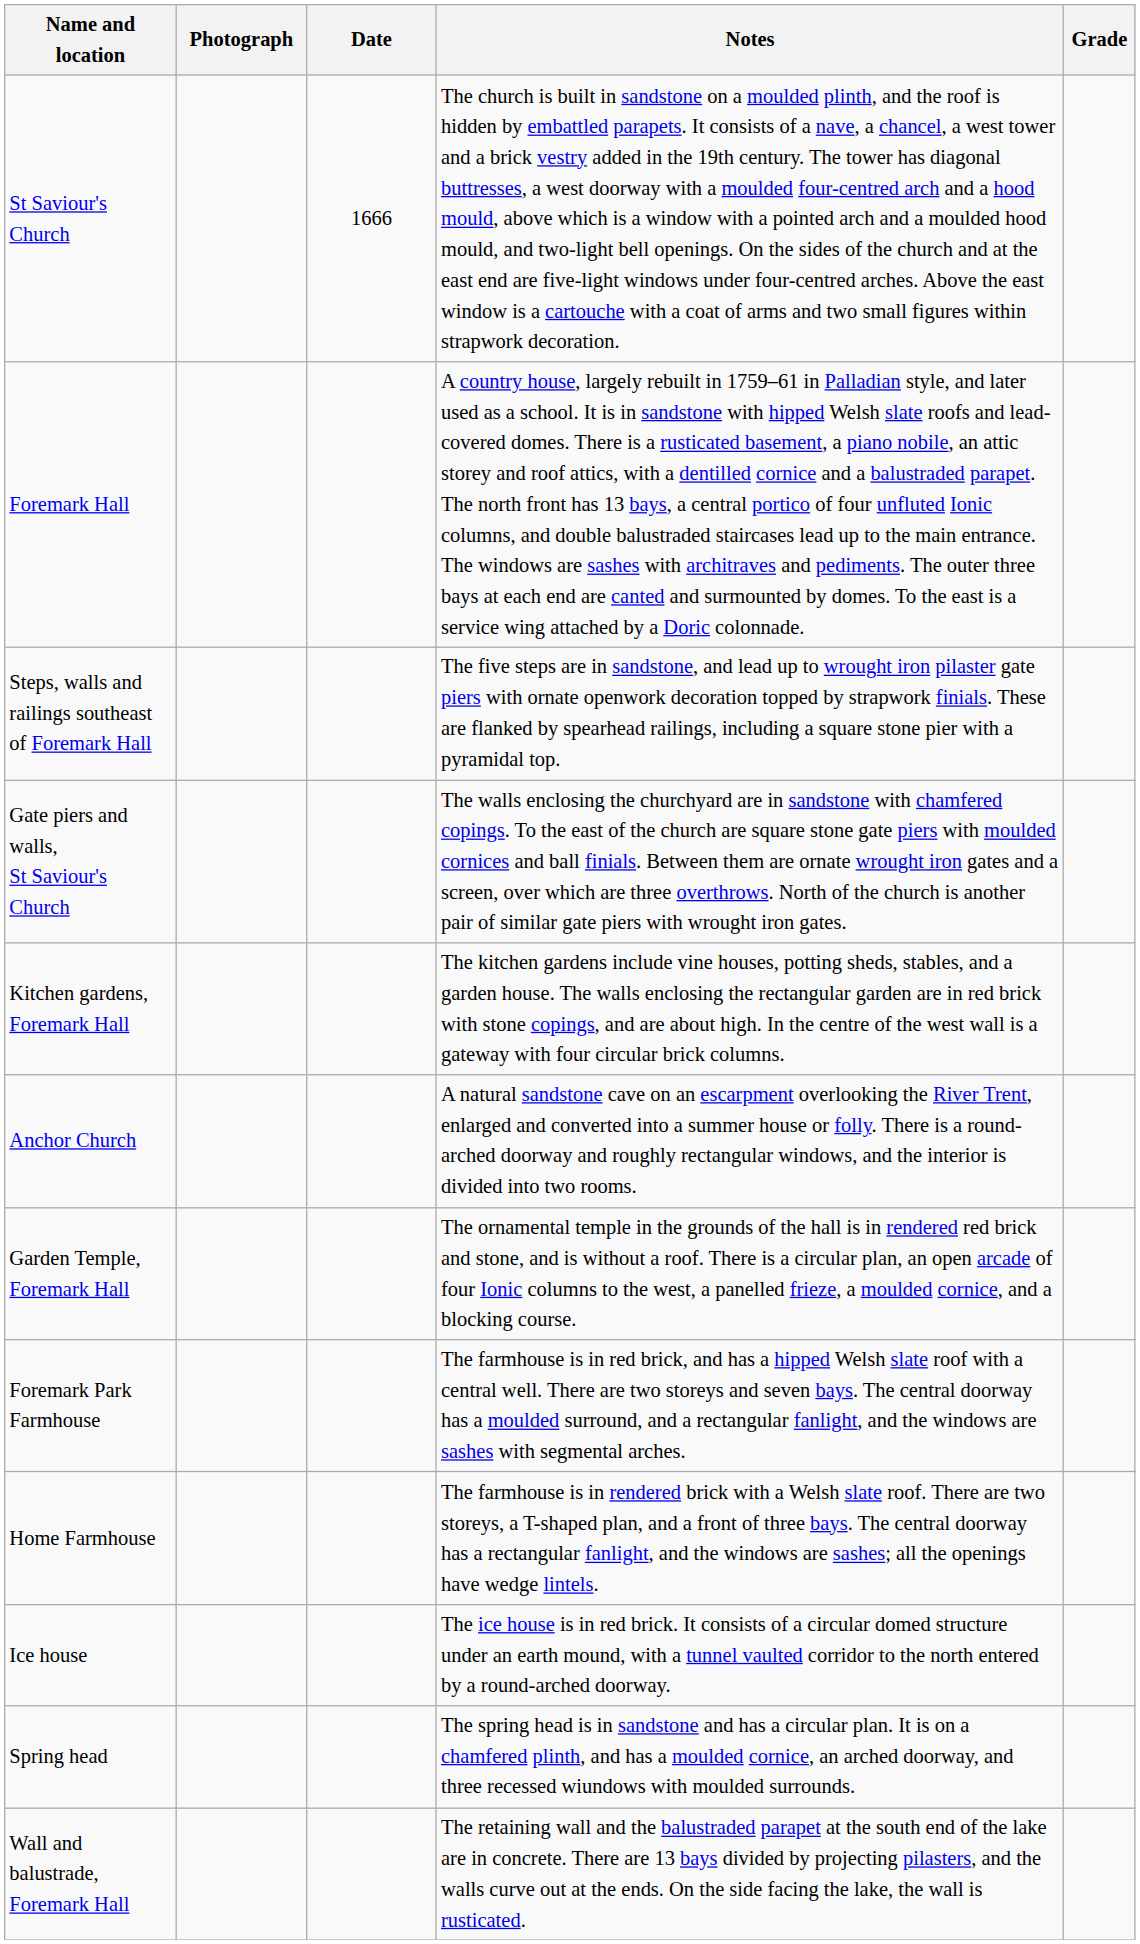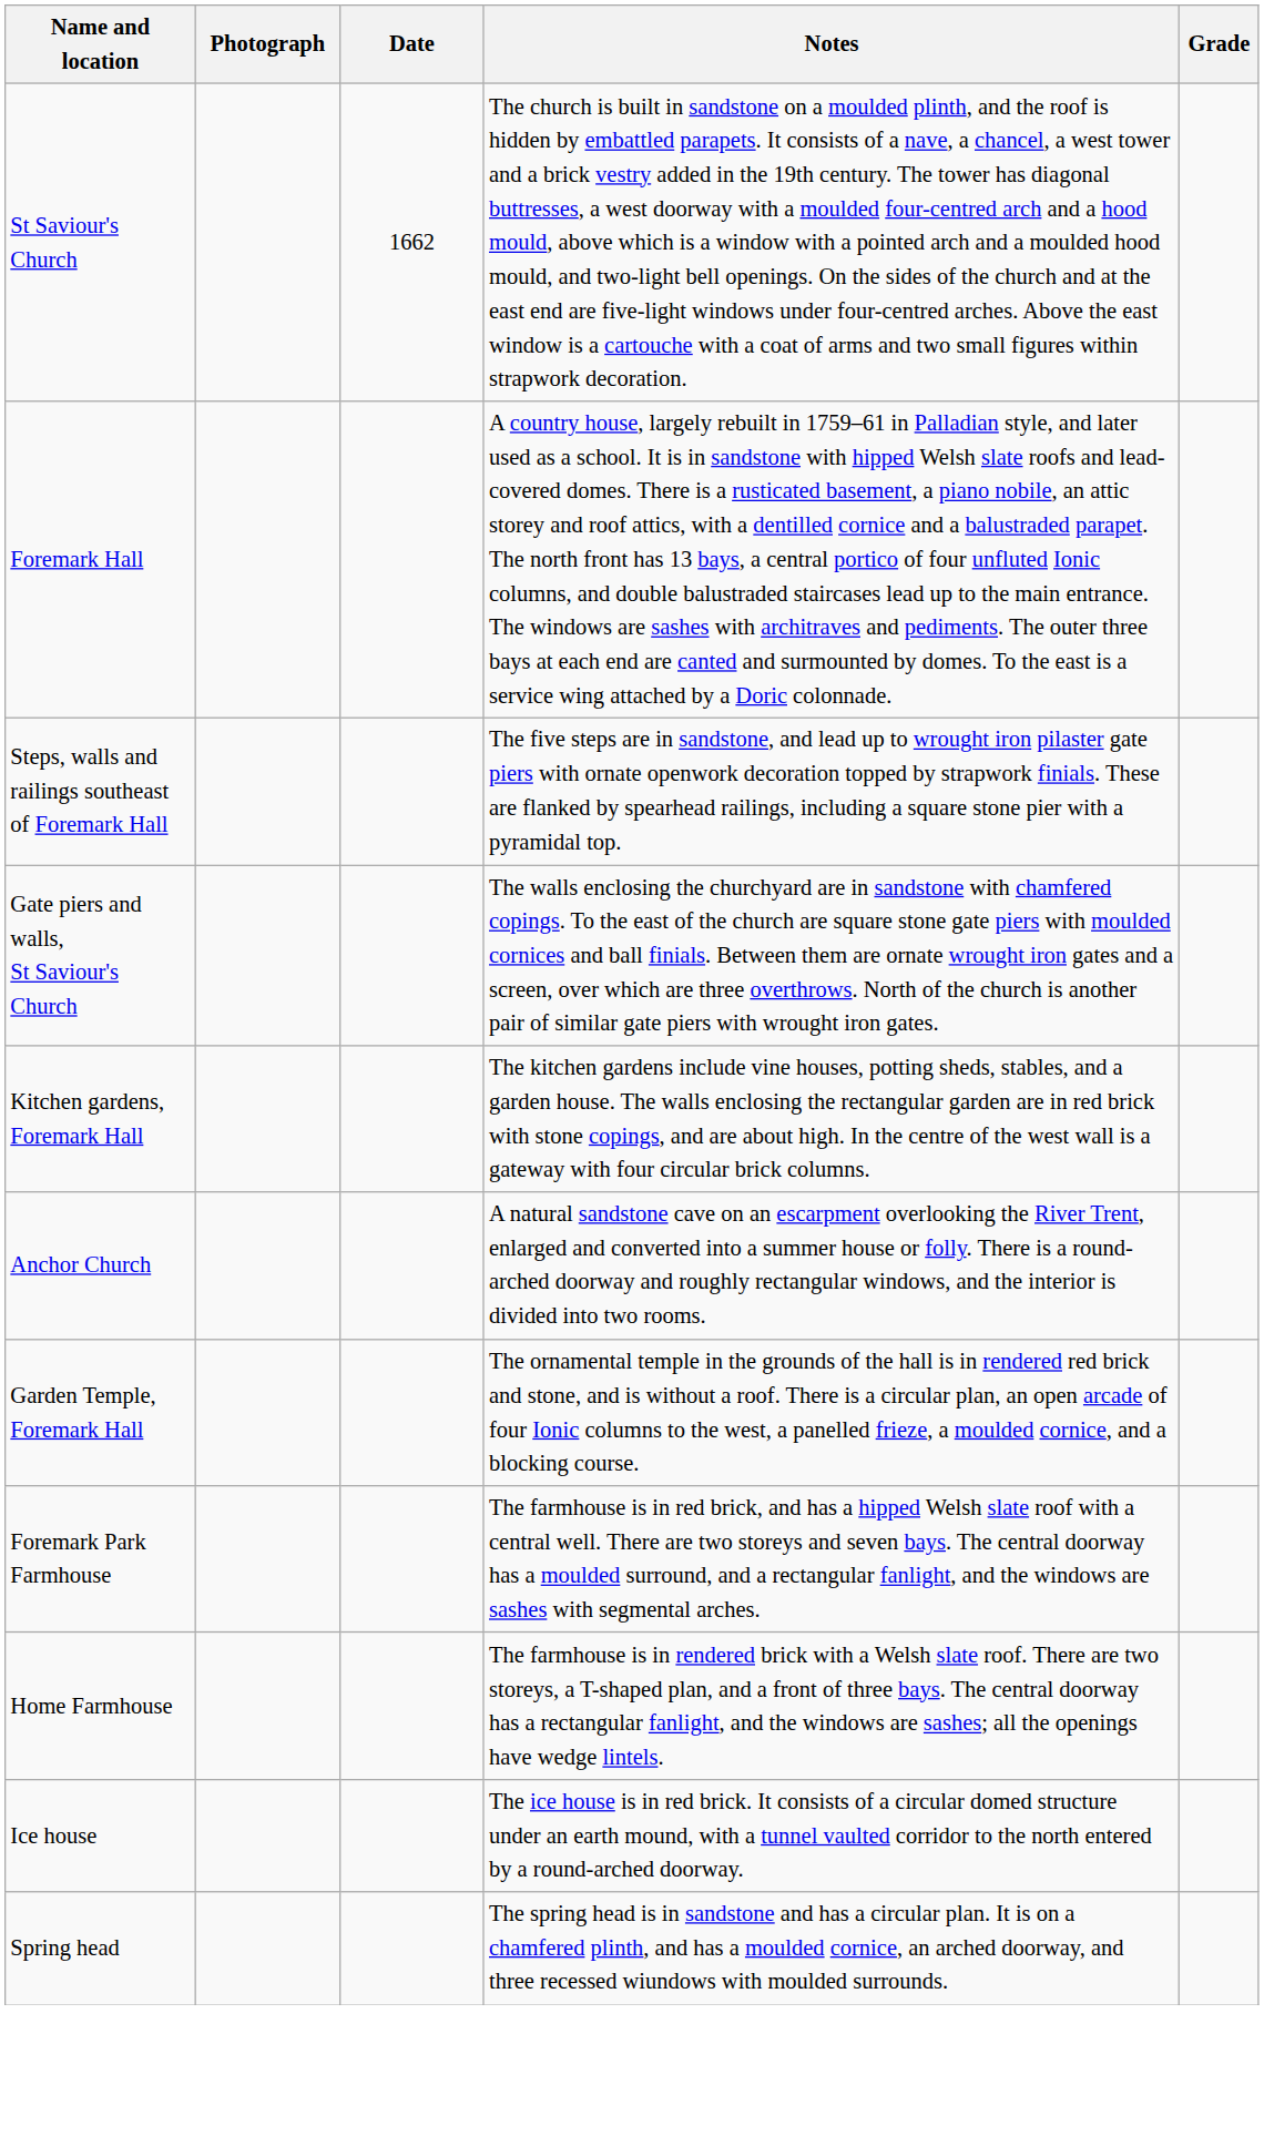St Saviour's Church | Date: 1666 -> 1662
- row: Wall and balustrade, Foremark Hall | The retaining wall and the balustraded parapet at the south end of the lake are in concrete. There are 13 bays divided by projecting pilasters, and the walls curve out at the ends. On the side facing the lake, the wall is rusticated.
